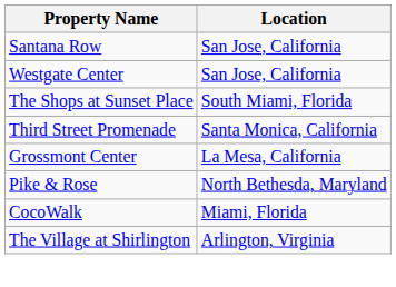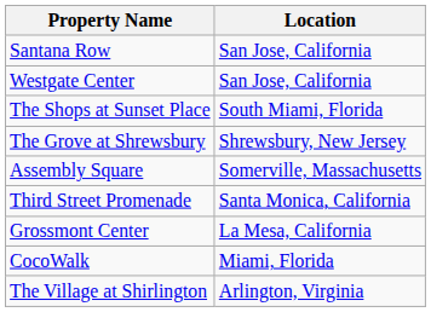+ row: The Grove at Shrewsbury | Shrewsbury, New Jersey
+ row: Assembly Square | Somerville, Massachusetts
- row: Pike & Rose | North Bethesda, Maryland
